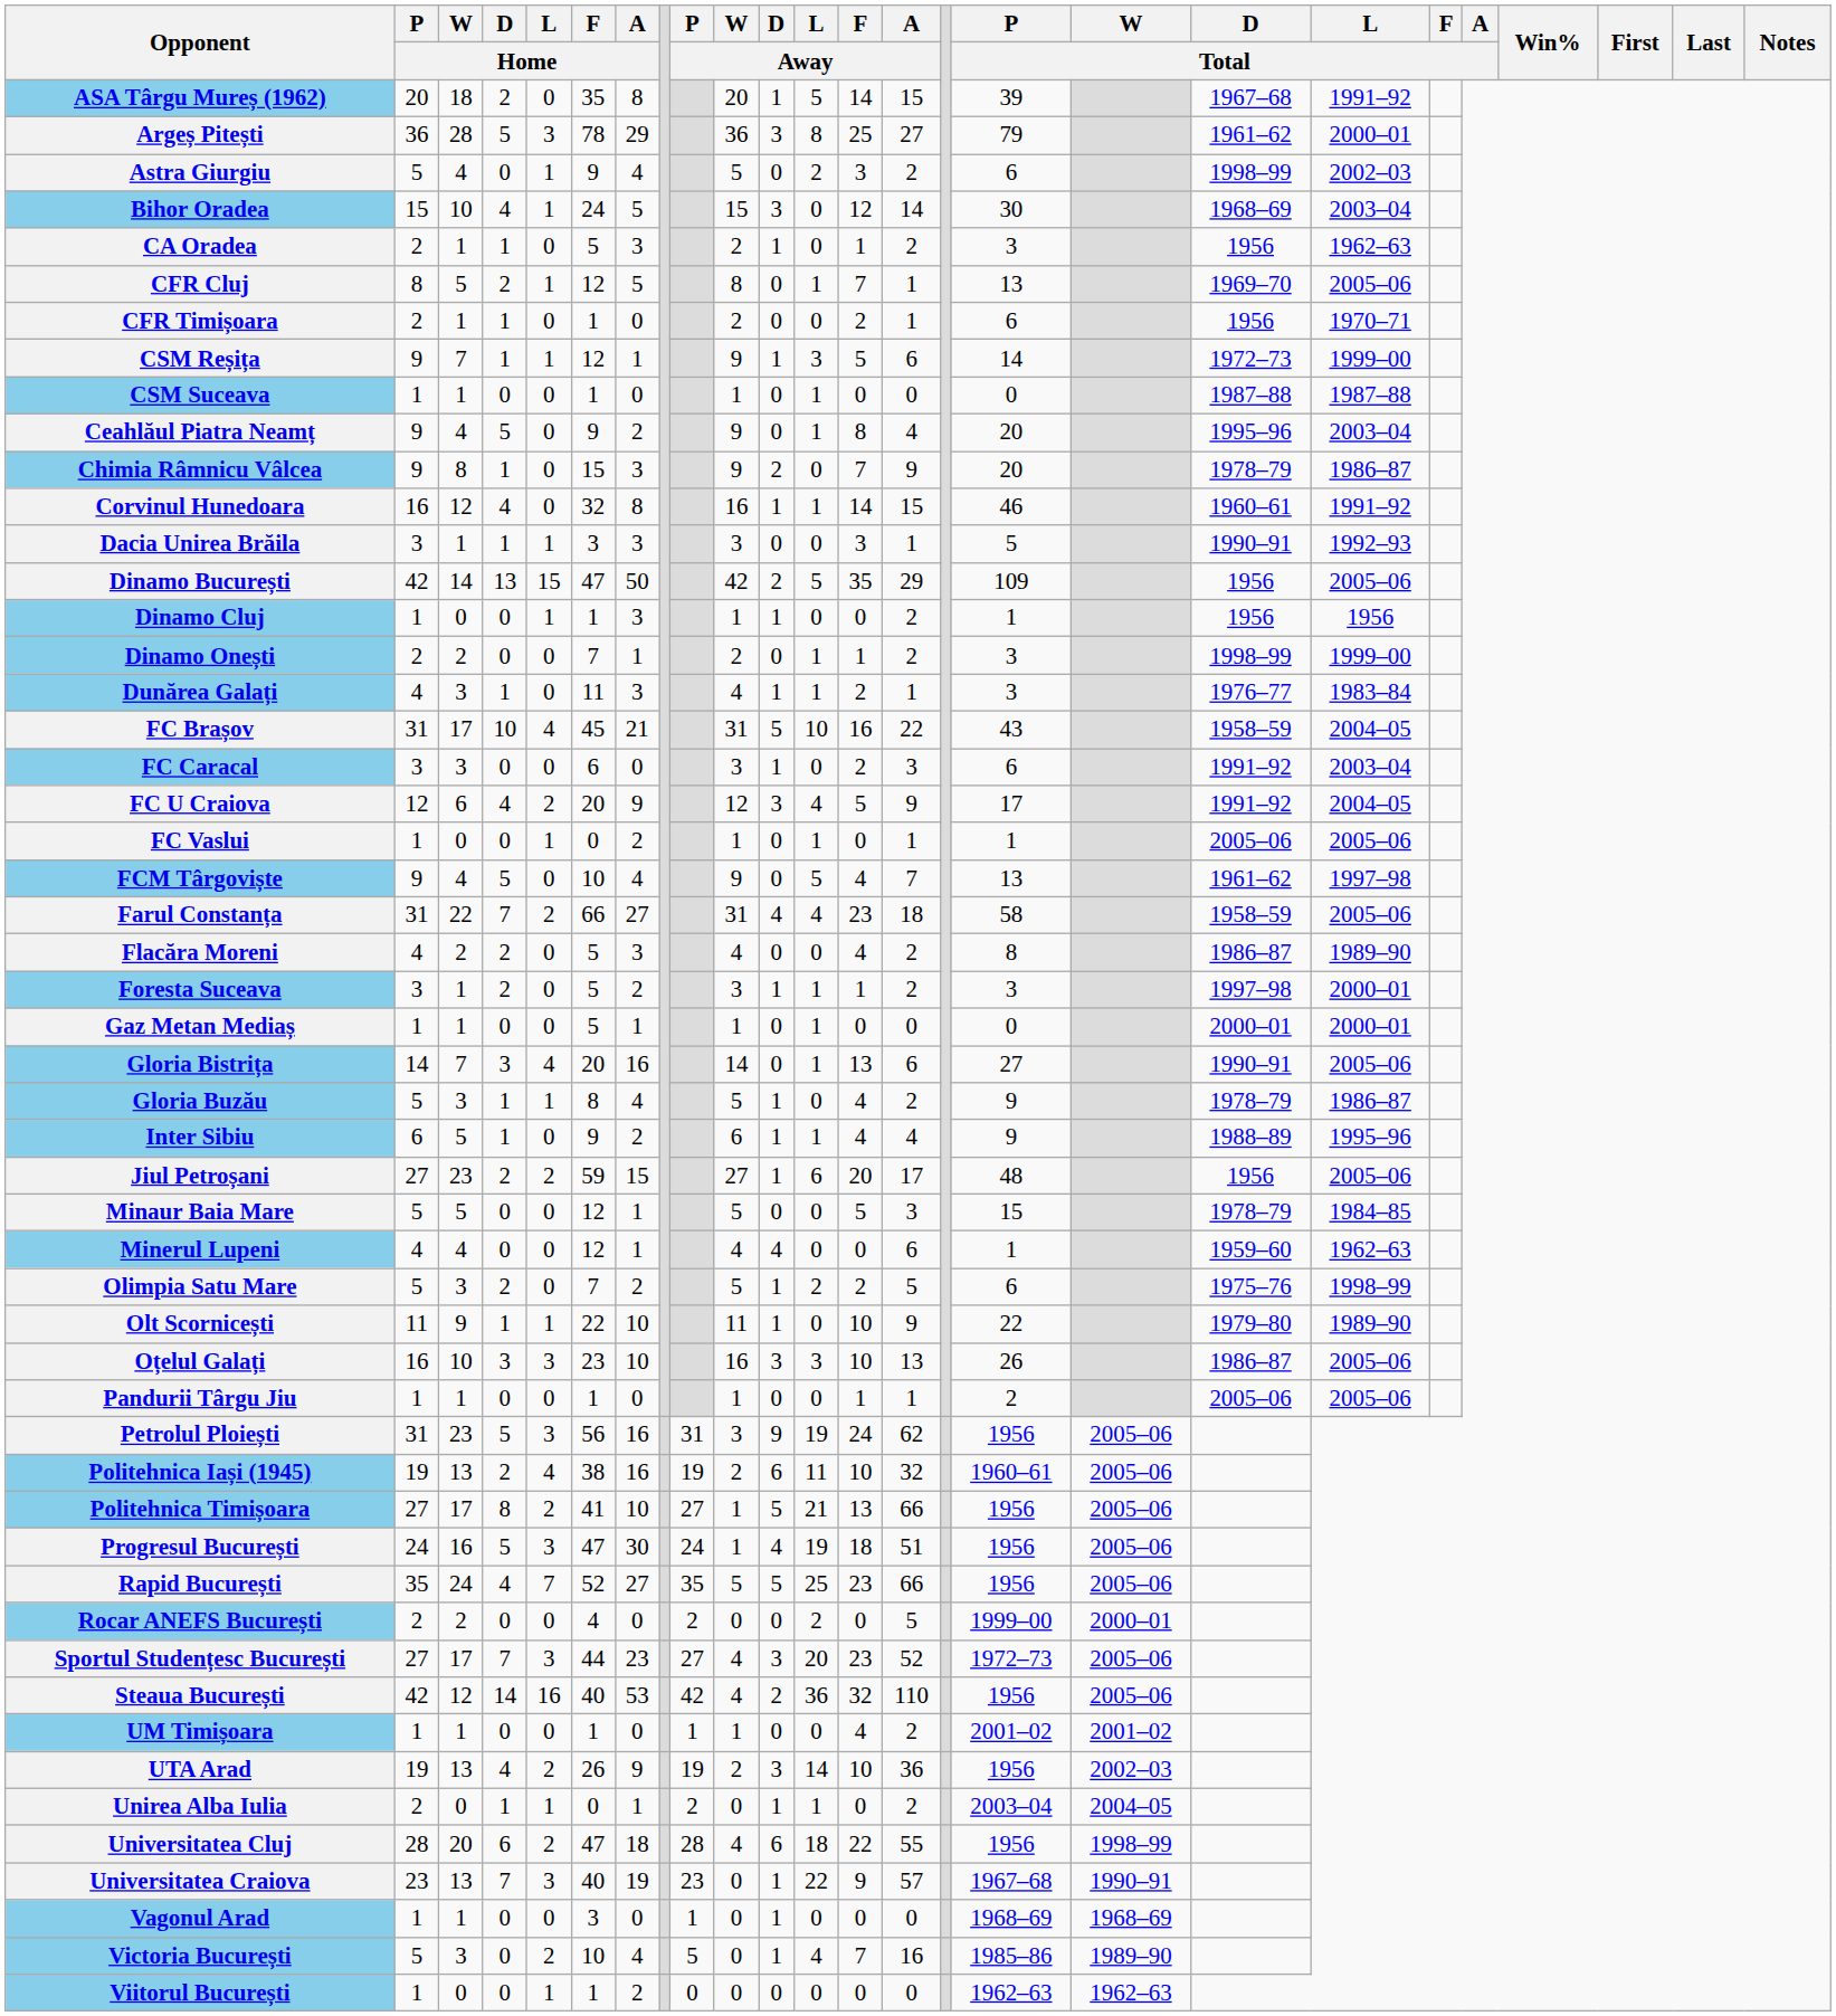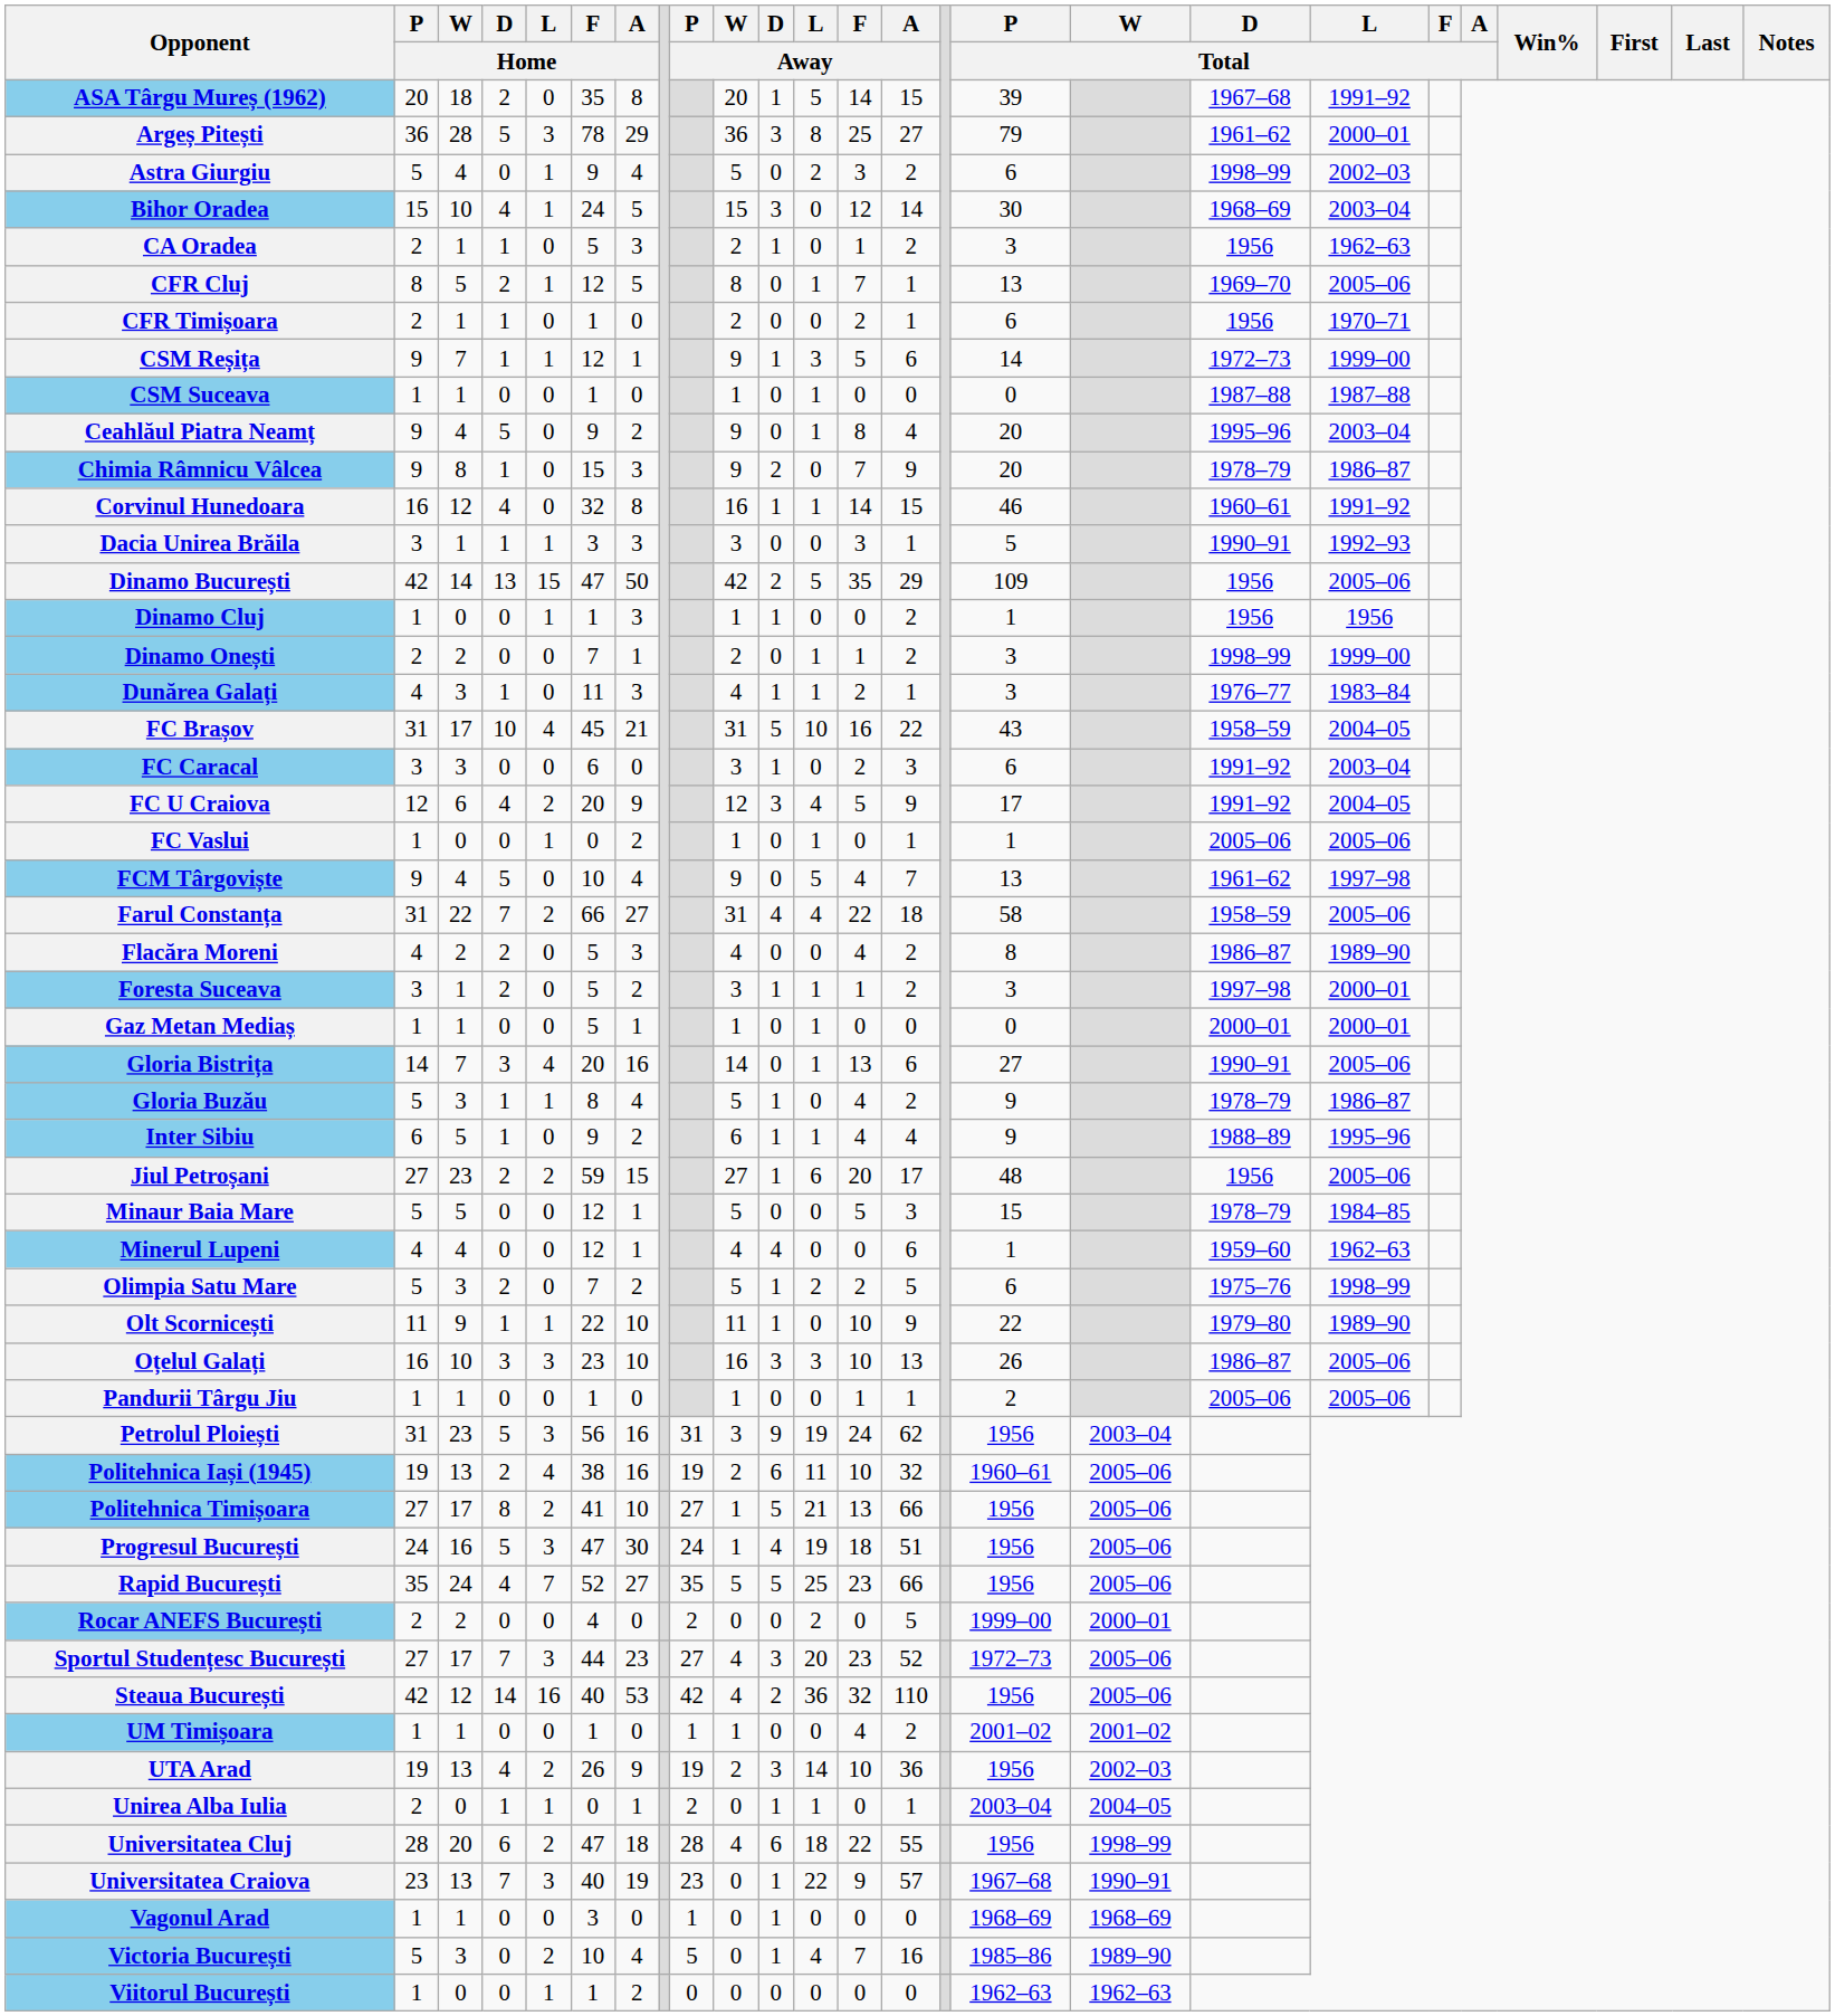Farul Constanța | F / Away: 23 -> 22
Petrolul Ploiești | W / Total: 2005–06 -> 2003–04
Unirea Alba Iulia | A / Away: 2 -> 1
